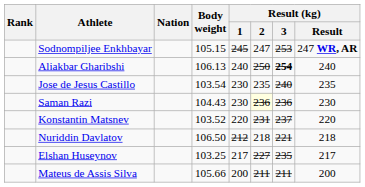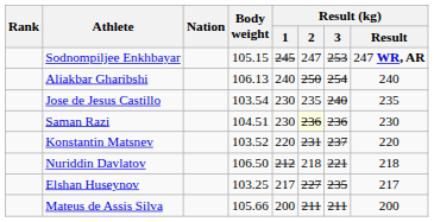Aliakbar Gharibshi | Result (kg) / 3: bold -> normal
Saman Razi | Body weight: 104.43 -> 104.51
